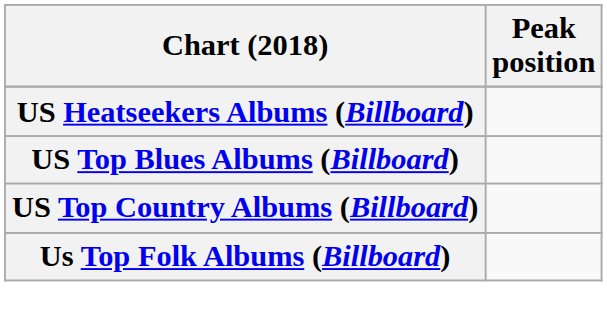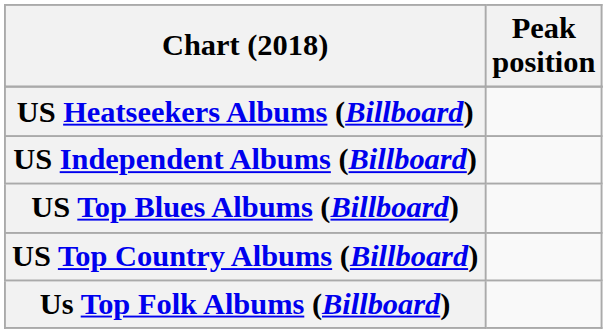+ row: US Independent Albums (Billboard)
